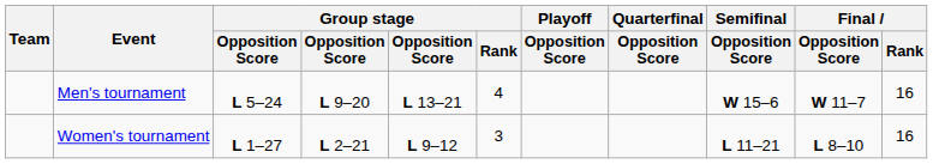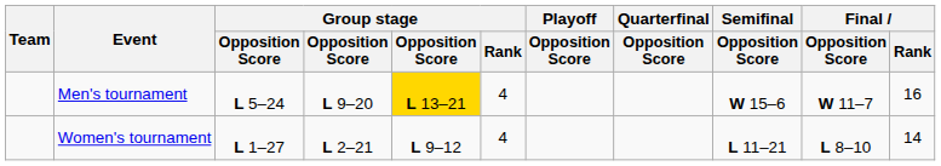Men's tournament | column 5: no background -> gold background
Women's tournament | Group stage / Rank: 3 -> 4
Women's tournament | Final / Rank: 16 -> 14
